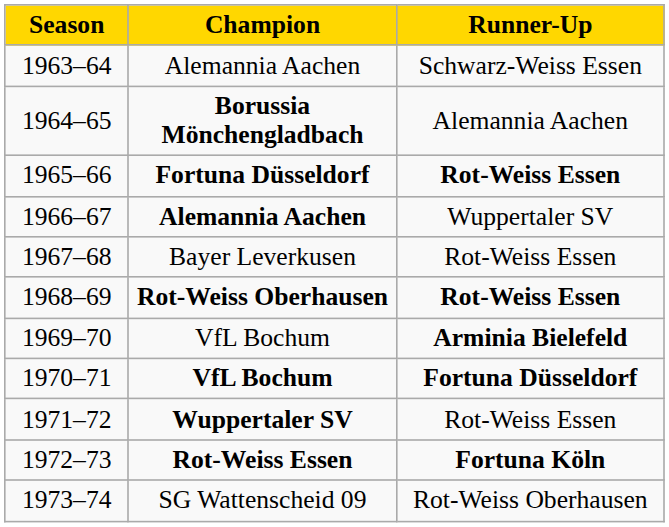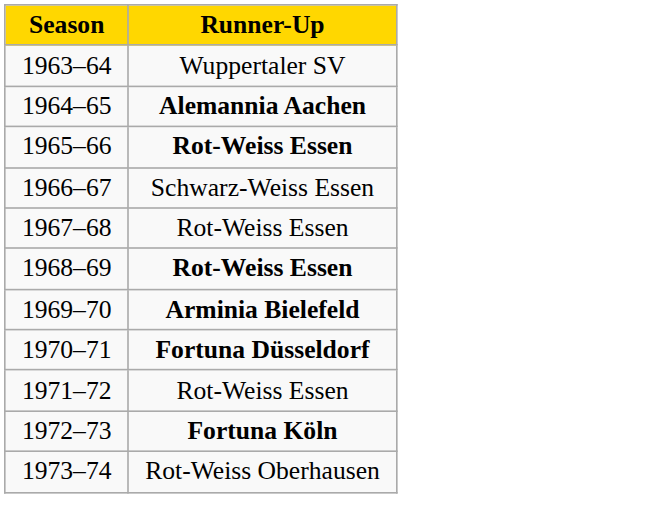- column: Champion | Alemannia Aachen | Borussia Mönchengladbach | Fortuna Düsseldorf | Alemannia Aachen | Bayer Leverkusen | Rot-Weiss Oberhausen | VfL Bochum | VfL Bochum | Wuppertaler SV | Rot-Weiss Essen | SG Wattenscheid 09
1963–64 | Runner-Up: Schwarz-Weiss Essen -> Wuppertaler SV
1964–65 | Runner-Up: normal -> bold
1966–67 | Runner-Up: Wuppertaler SV -> Schwarz-Weiss Essen
